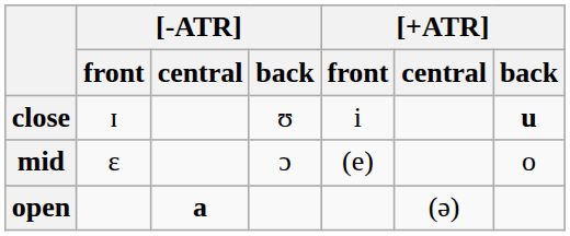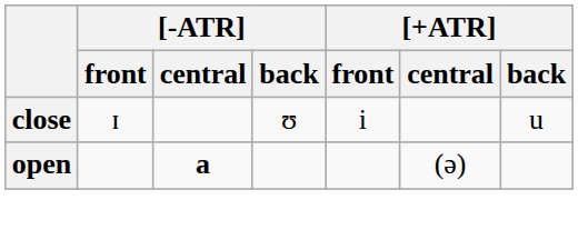close | [+ATR] / back: bold -> normal
- row: mid | ɛ | ɔ | (e) | o
